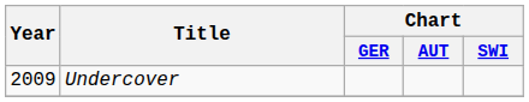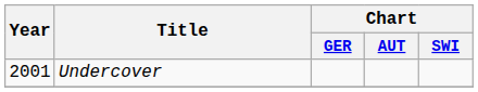Undercover | Year: 2009 -> 2001
